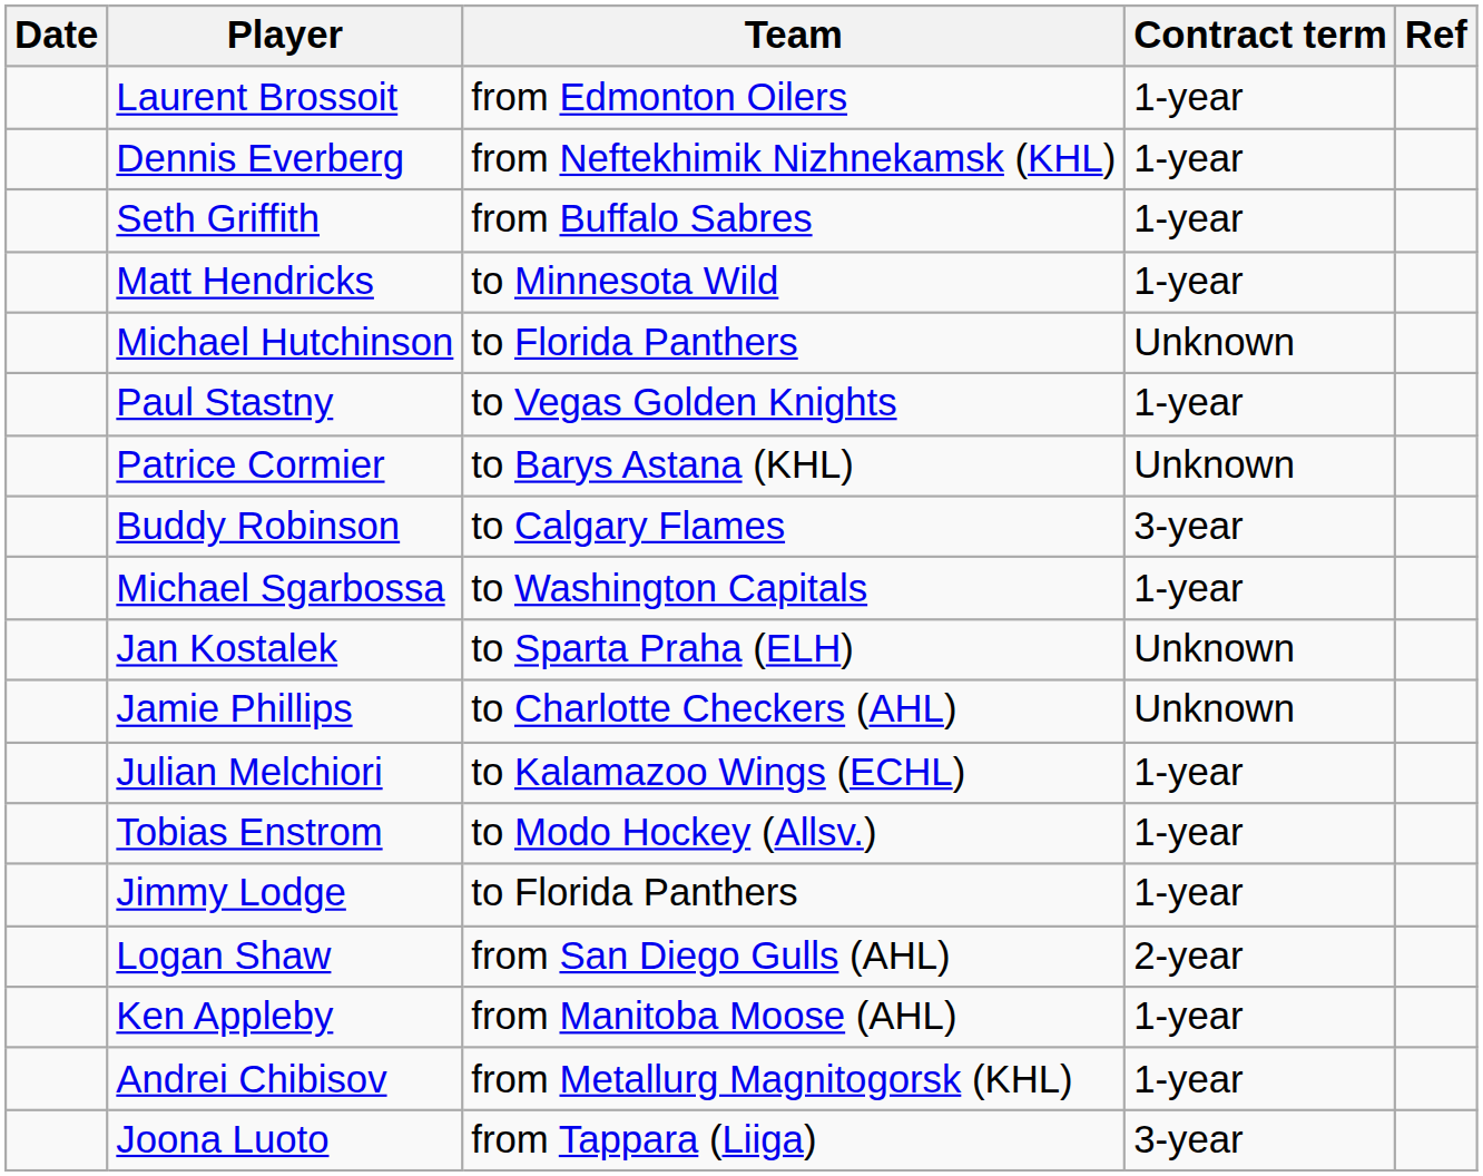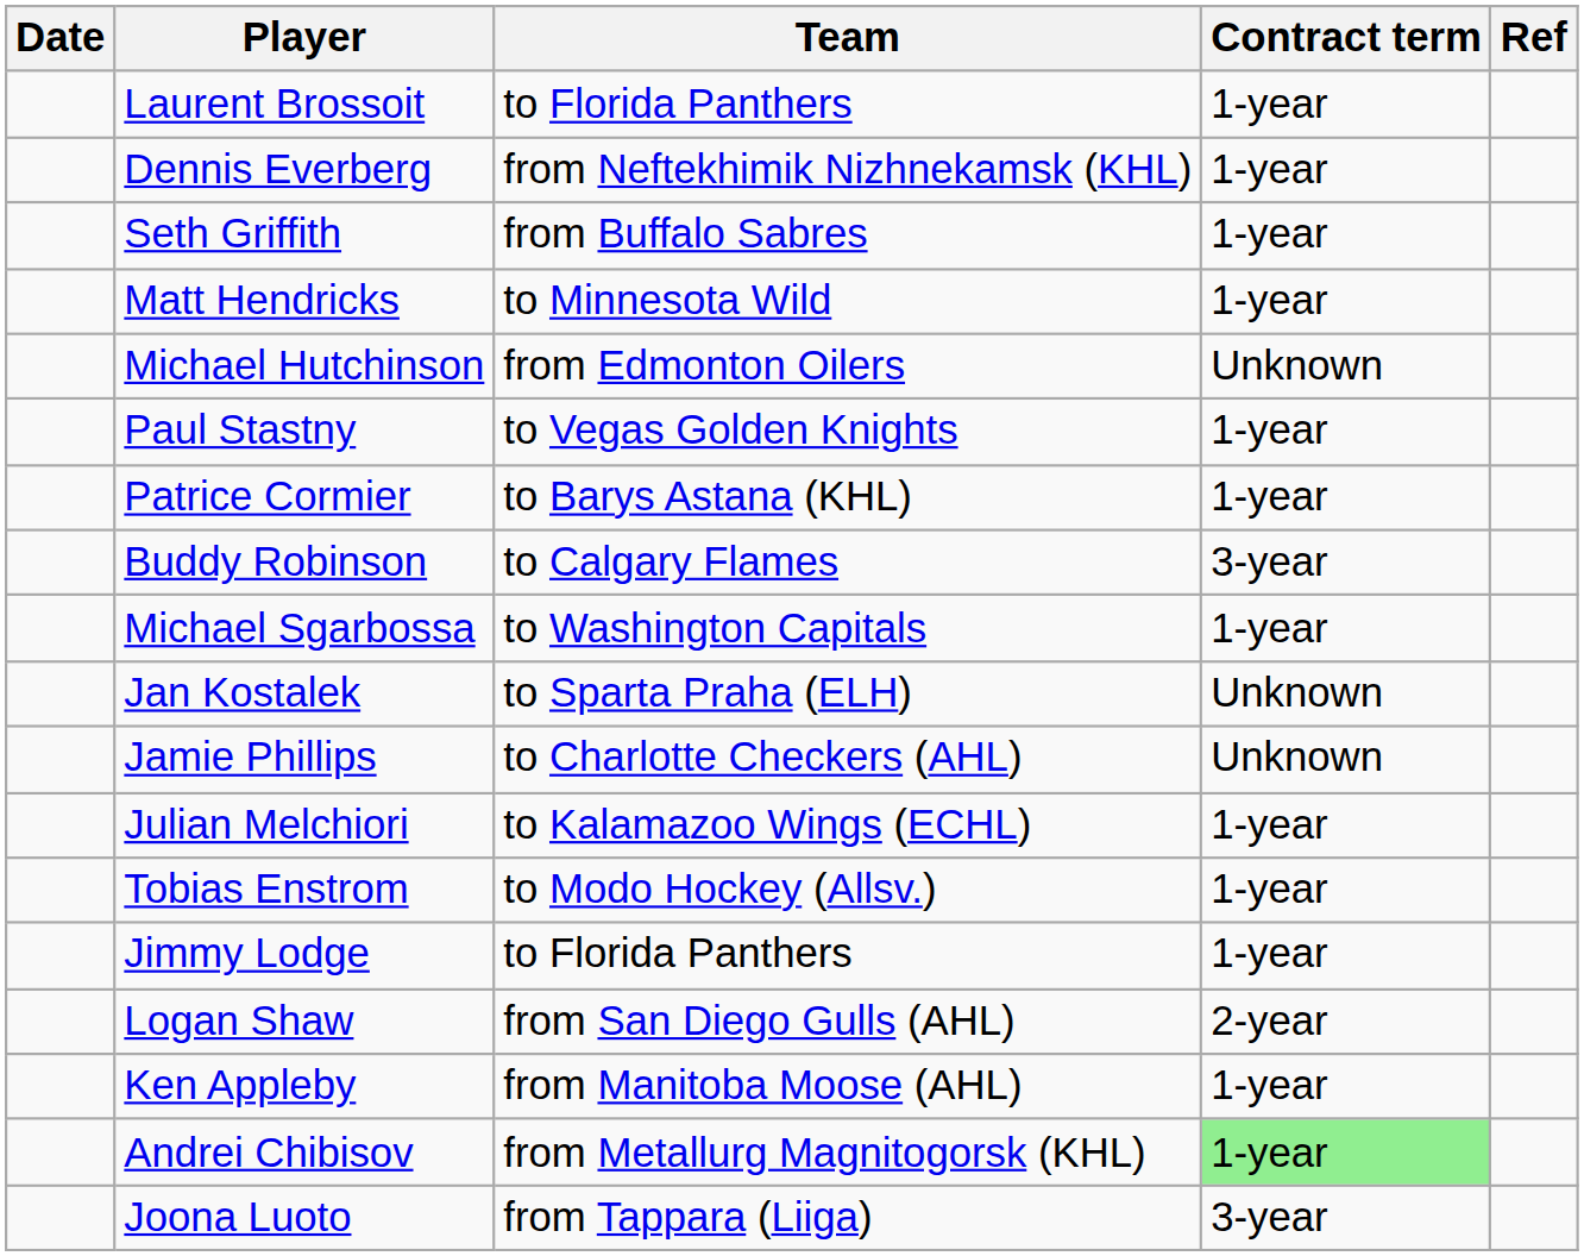Laurent Brossoit | Team: from Edmonton Oilers -> to Florida Panthers
Michael Hutchinson | Team: to Florida Panthers -> from Edmonton Oilers
Patrice Cormier | Contract term: Unknown -> 1-year
Andrei Chibisov | Contract term: no background -> lightgreen background
